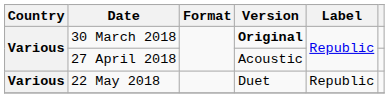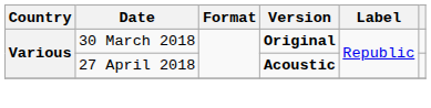27 April 2018 | Version: normal -> bold
- row: Various | 22 May 2018 | Duet | Republic
